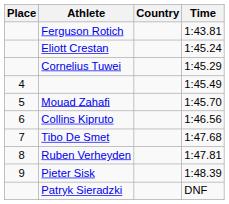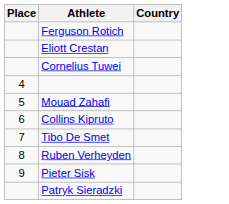- column: Time | 1:43.81 | 1:45.24 | 1:45.29 | 1:45.49 | 1:45.70 | 1:46.56 | 1:47.68 | 1:47.81 | 1:48.39 | DNF
